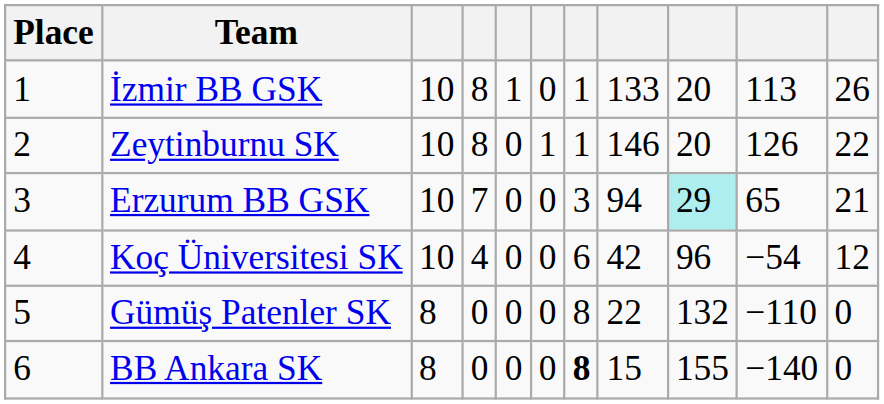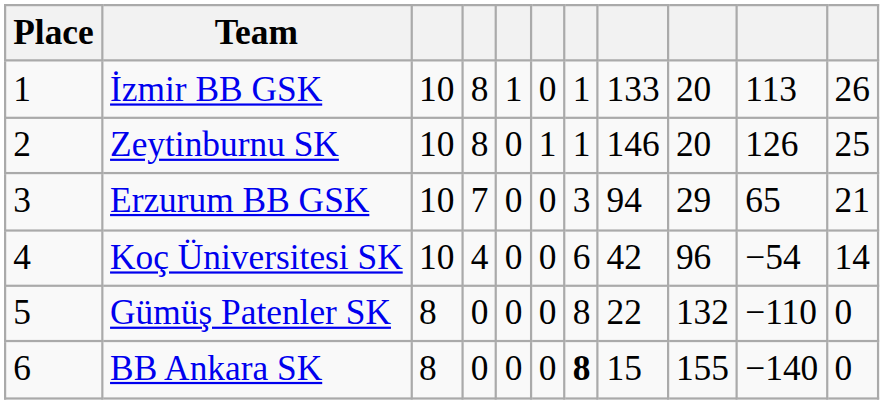Zeytinburnu SK | column 11: 22 -> 25
Erzurum BB GSK | column 9: paleturquoise background -> no background
Koç Üniversitesi SK | column 11: 12 -> 14
